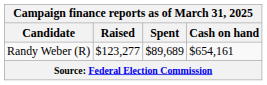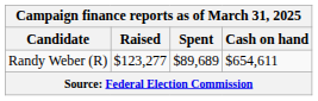Randy Weber (R) | Cash on hand: $654,161 -> $654,611
